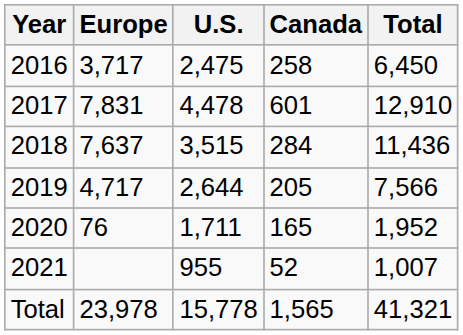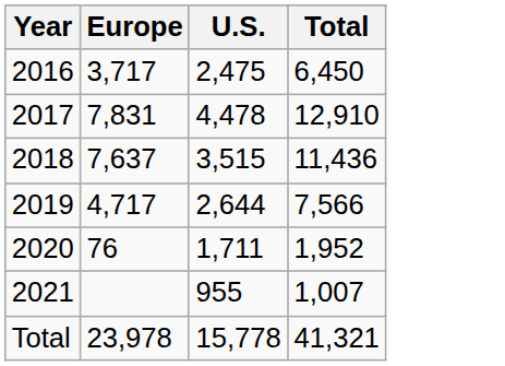- column: Canada | 258 | 601 | 284 | 205 | 165 | 52 | 1,565
